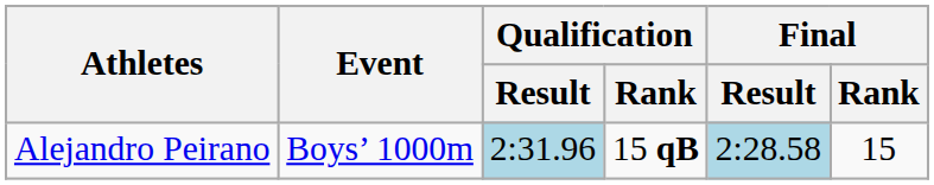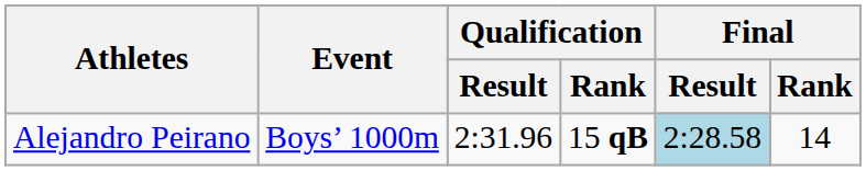Alejandro Peirano | Qualification / Result: lightblue background -> no background
Alejandro Peirano | Final / Rank: 15 -> 14
